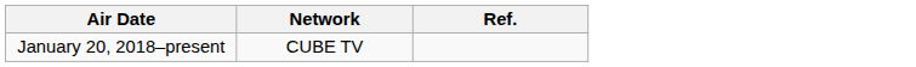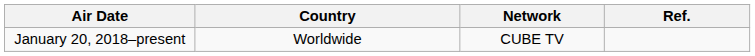+ column: Country | Worldwide
